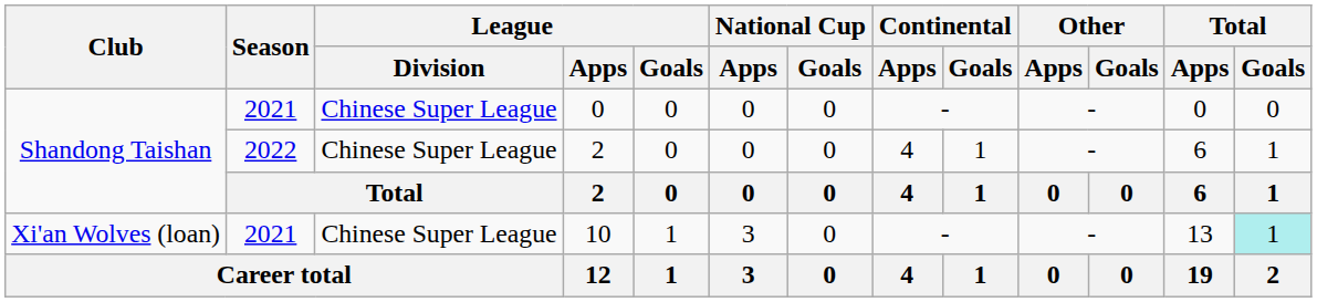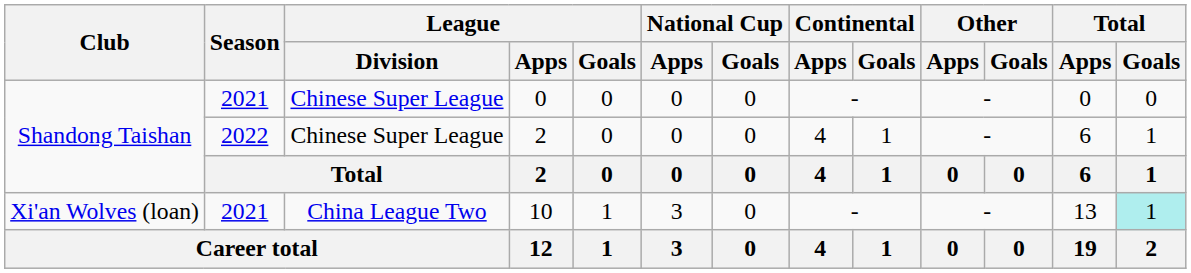10 | League / Division: Chinese Super League -> China League Two
